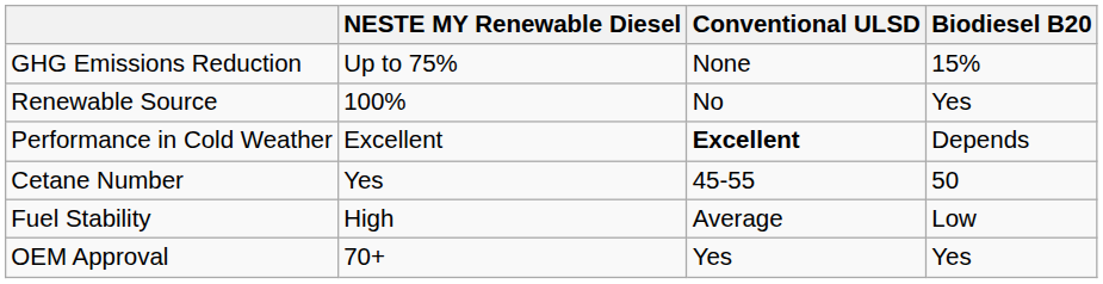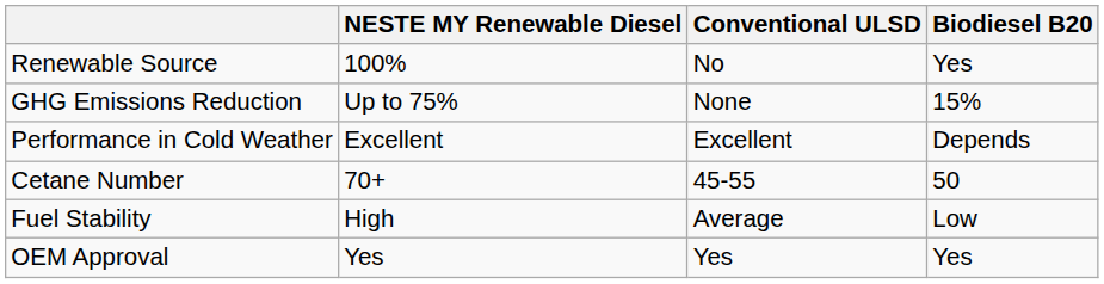rows swapped: GHG Emissions Reduction <-> Renewable Source
Performance in Cold Weather | Conventional ULSD: bold -> normal
Cetane Number | NESTE MY Renewable Diesel: Yes -> 70+
OEM Approval | NESTE MY Renewable Diesel: 70+ -> Yes
